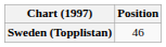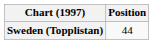Sweden (Topplistan) | Position: 46 -> 44
